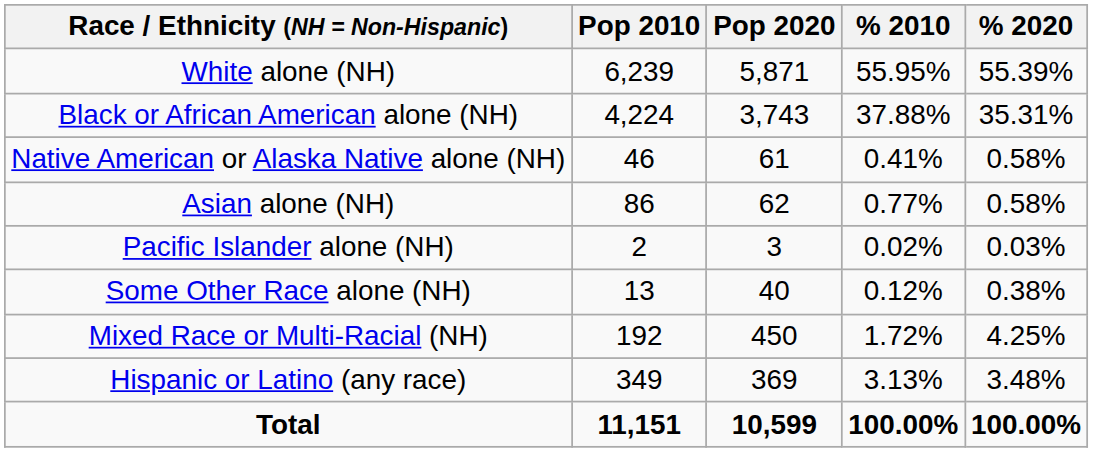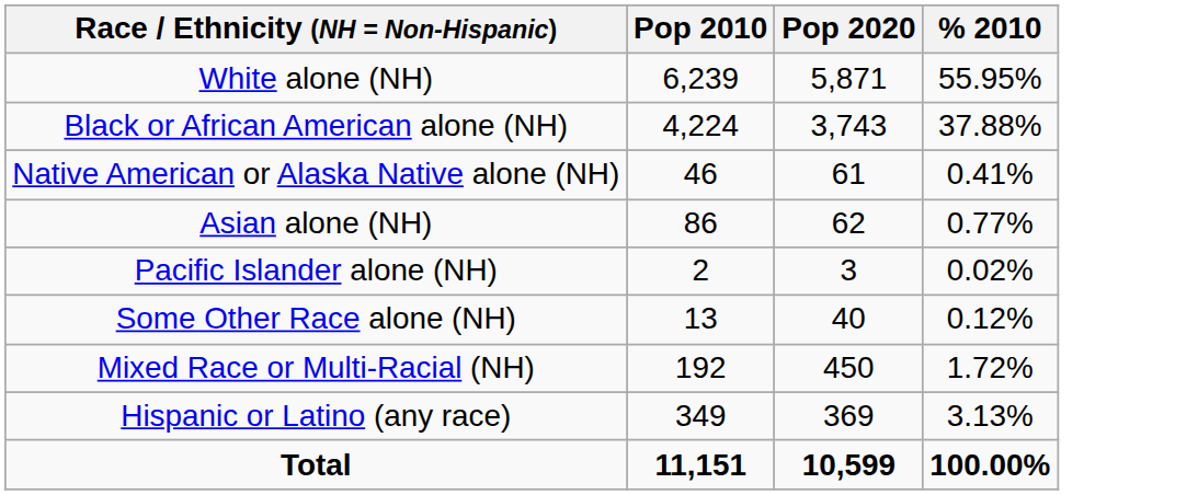- column: % 2020 | 55.39% | 35.31% | 0.58% | 0.58% | 0.03% | 0.38% | 4.25% | 3.48% | 100.00%
